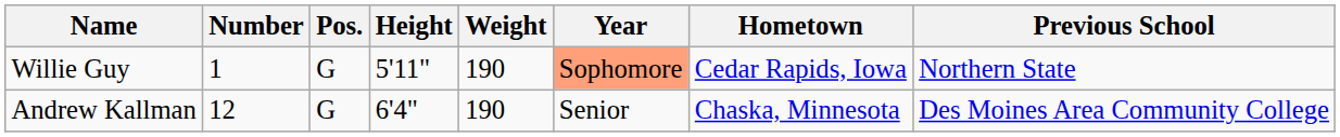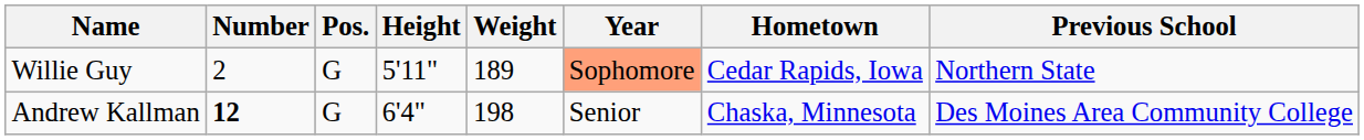Willie Guy | Number: 1 -> 2
Willie Guy | Weight: 190 -> 189
Andrew Kallman | Number: normal -> bold
Andrew Kallman | Weight: 190 -> 198
